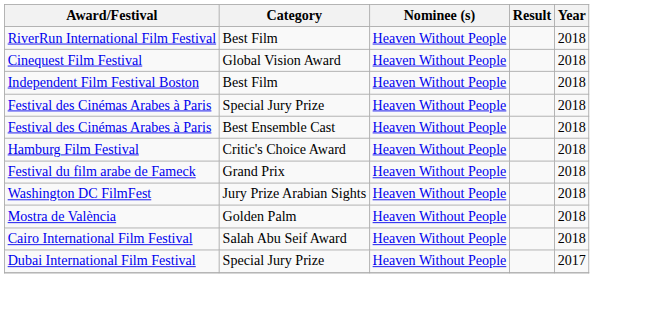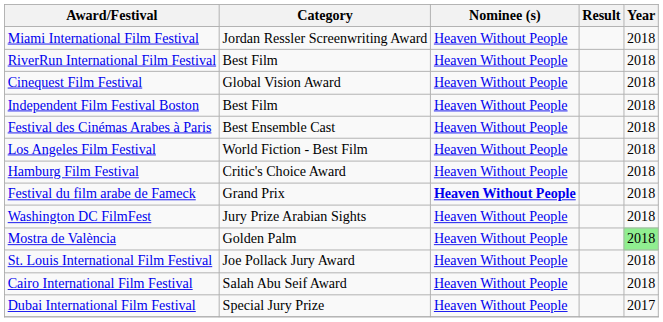+ row: Miami International Film Festival | Jordan Ressler Screenwriting Award | Heaven Without People | 2018
- row: Festival des Cinémas Arabes à Paris | Special Jury Prize | Heaven Without People | 2018
+ row: Los Angeles Film Festival | World Fiction - Best Film | Heaven Without People | 2018
Festival du film arabe de Fameck | Nominee (s): normal -> bold
Mostra de València | Year: no background -> lightgreen background
+ row: St. Louis International Film Festival | Joe Pollack Jury Award | Heaven Without People | 2018
